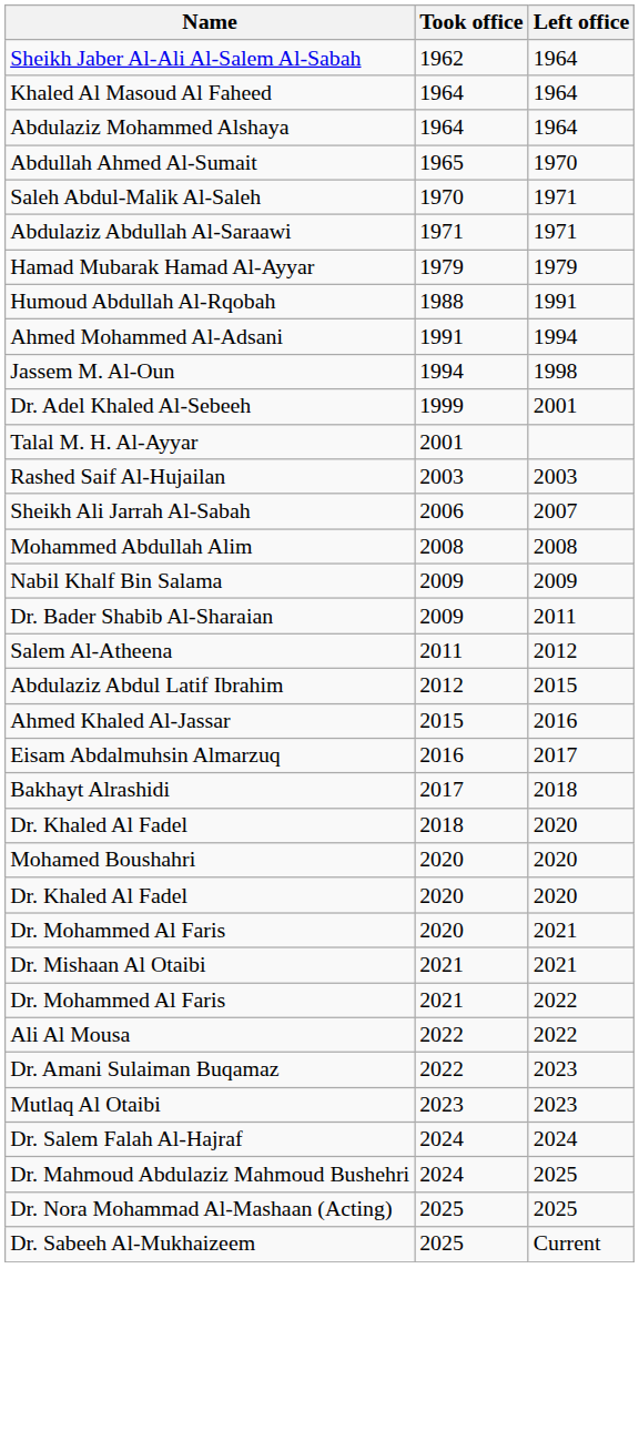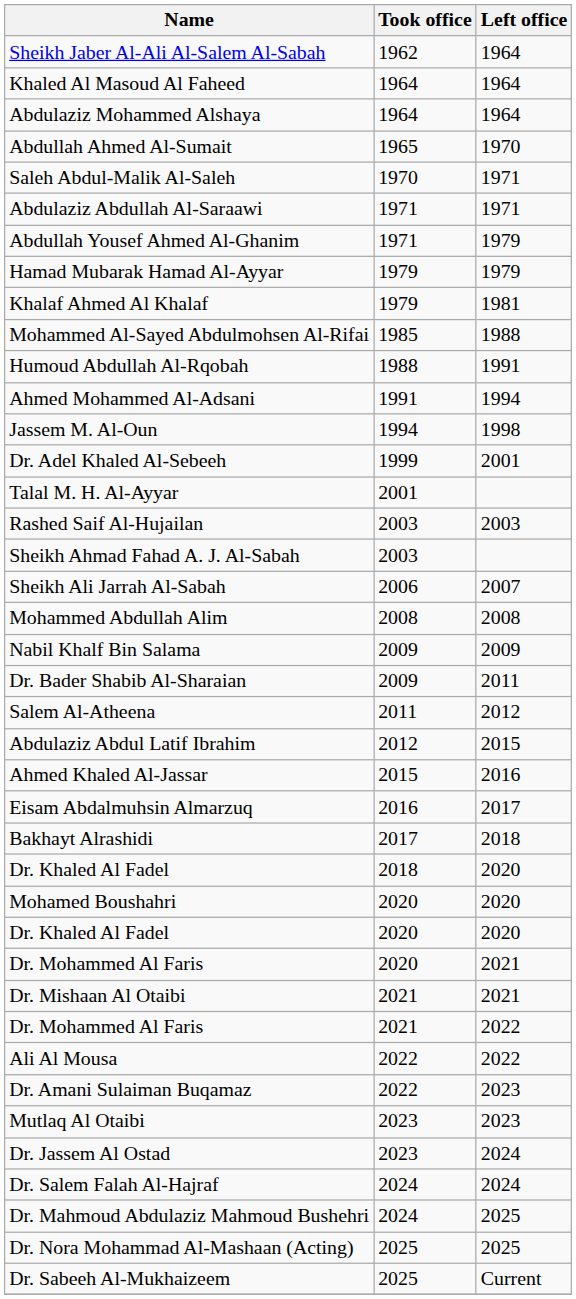+ row: Abdullah Yousef Ahmed Al-Ghanim | 1971 | 1979
+ row: Khalaf Ahmed Al Khalaf | 1979 | 1981
+ row: Mohammed Al-Sayed Abdulmohsen Al-Rifai | 1985 | 1988
+ row: Sheikh Ahmad Fahad A. J. Al-Sabah | 2003
+ row: Dr. Jassem Al Ostad | 2023 | 2024
